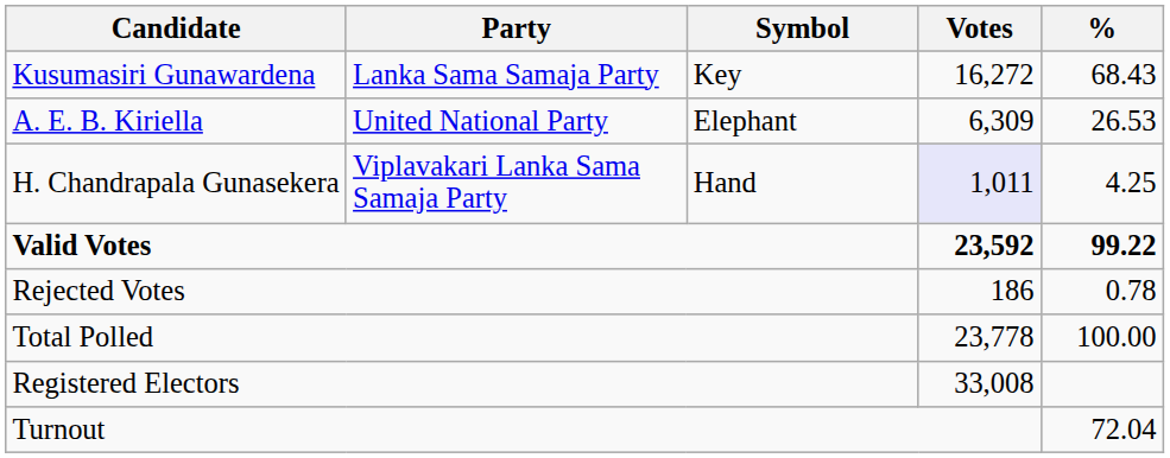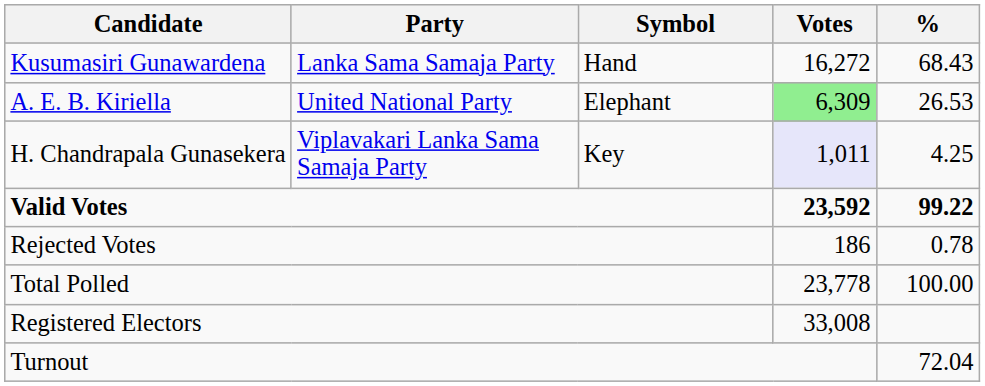Kusumasiri Gunawardena | Symbol: Key -> Hand
A. E. B. Kiriella | Votes: no background -> lightgreen background
H. Chandrapala Gunasekera | Symbol: Hand -> Key
